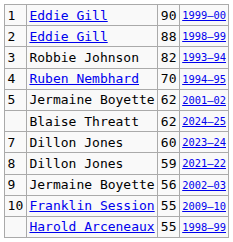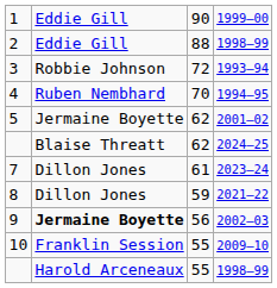3 | column 3: 82 -> 72
7 | column 3: 60 -> 61
9 | column 2: normal -> bold
